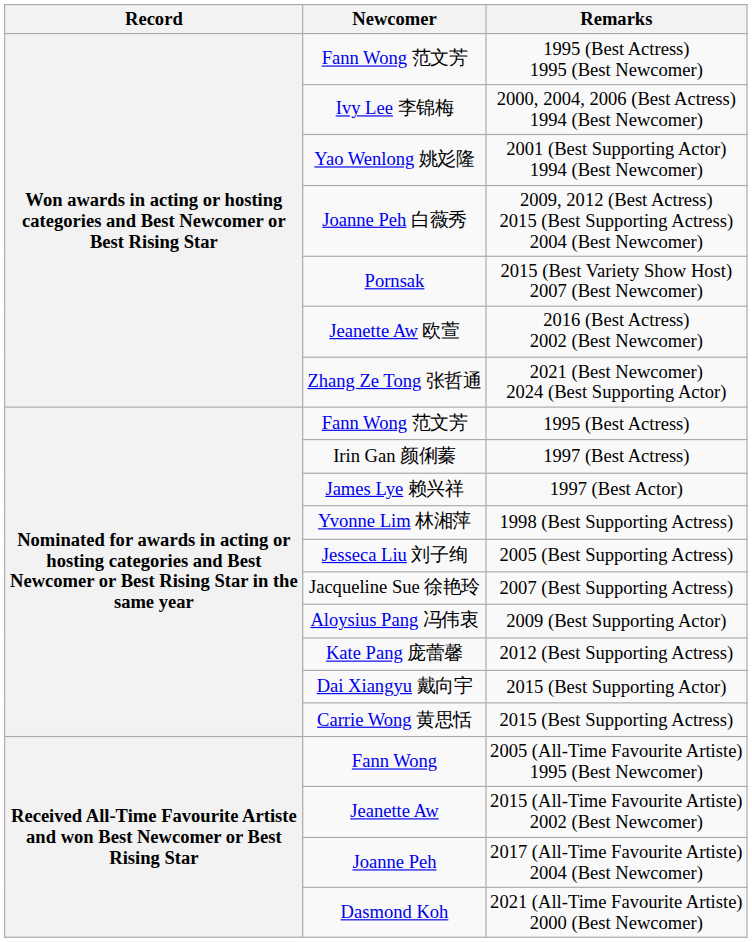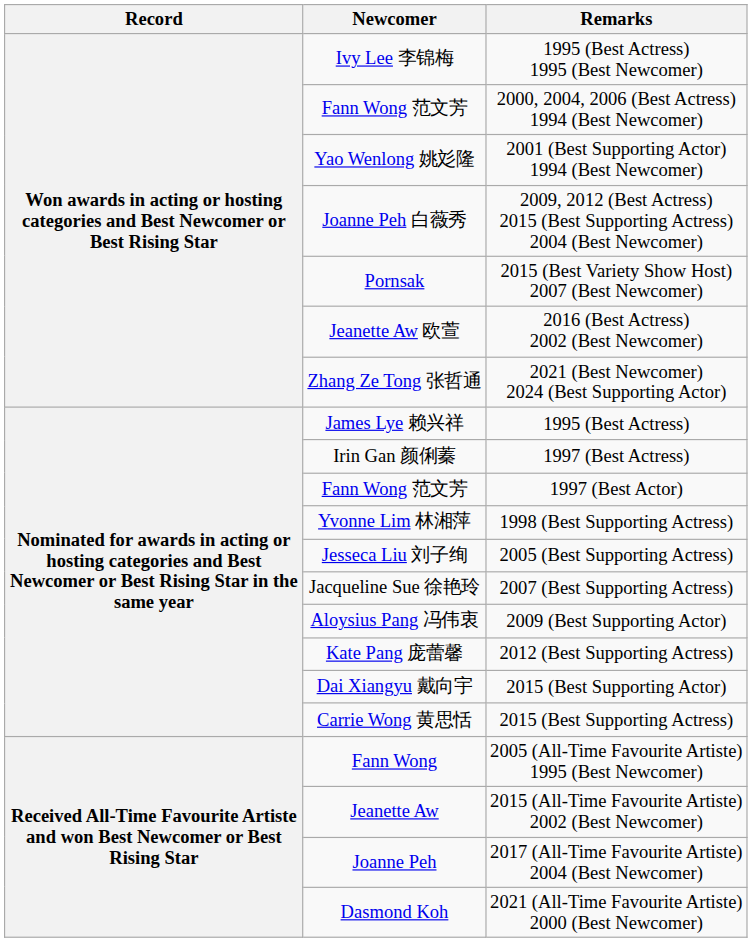1995 (Best Actress) 1995 (Best Newcomer) | Newcomer: Fann Wong 范文芳 -> Ivy Lee 李锦梅
2000, 2004, 2006 (Best Actress) 1994 (Best Newcomer) | Newcomer: Ivy Lee 李锦梅 -> Fann Wong 范文芳
1995 (Best Actress) | Newcomer: Fann Wong 范文芳 -> James Lye 赖兴祥
1997 (Best Actor) | Newcomer: James Lye 赖兴祥 -> Fann Wong 范文芳
